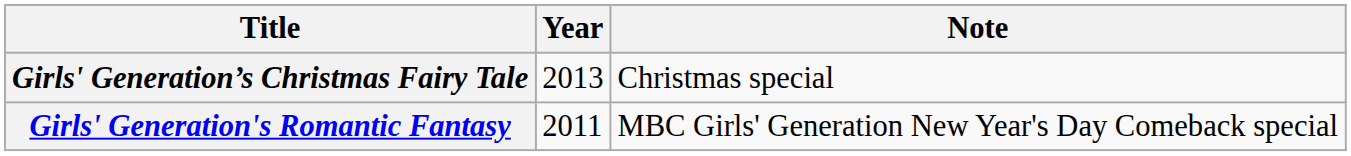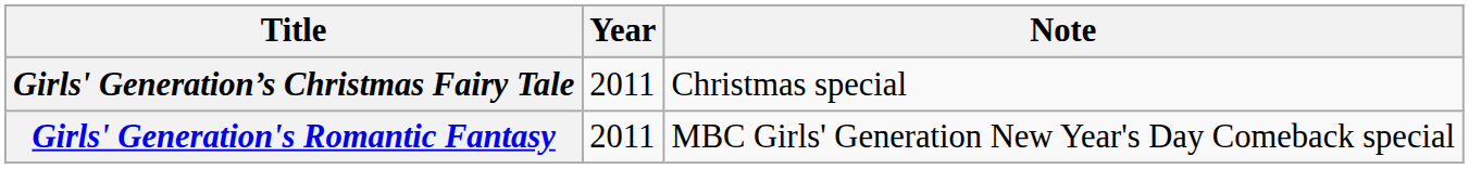Girls' Generation’s Christmas Fairy Tale | Year: 2013 -> 2011
